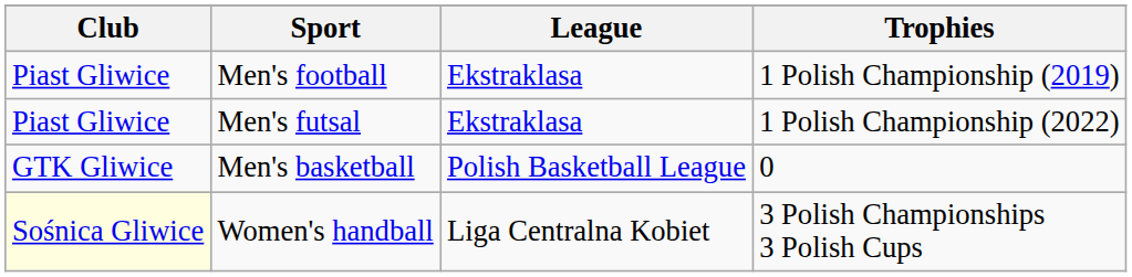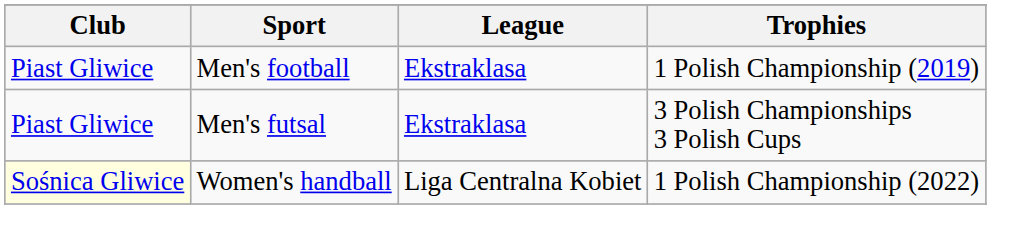Men's futsal | Trophies: 1 Polish Championship (2022) -> 3 Polish Championships 3 Polish Cups
- row: GTK Gliwice | Men's basketball | Polish Basketball League | 0
Women's handball | Trophies: 3 Polish Championships 3 Polish Cups -> 1 Polish Championship (2022)
